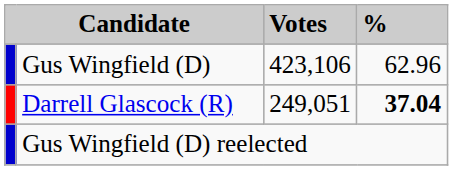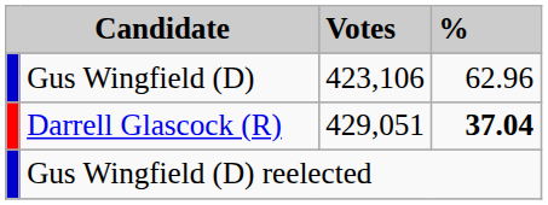Darrell Glascock (R) | Votes: 249,051 -> 429,051
